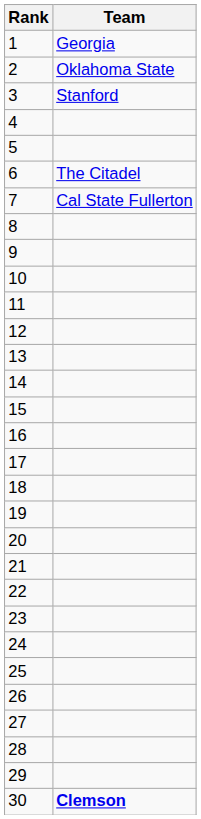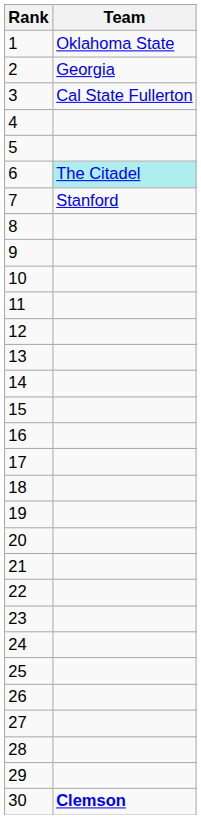1 | Team: Georgia -> Oklahoma State
2 | Team: Oklahoma State -> Georgia
3 | Team: Stanford -> Cal State Fullerton
6 | Team: no background -> paleturquoise background
7 | Team: Cal State Fullerton -> Stanford
